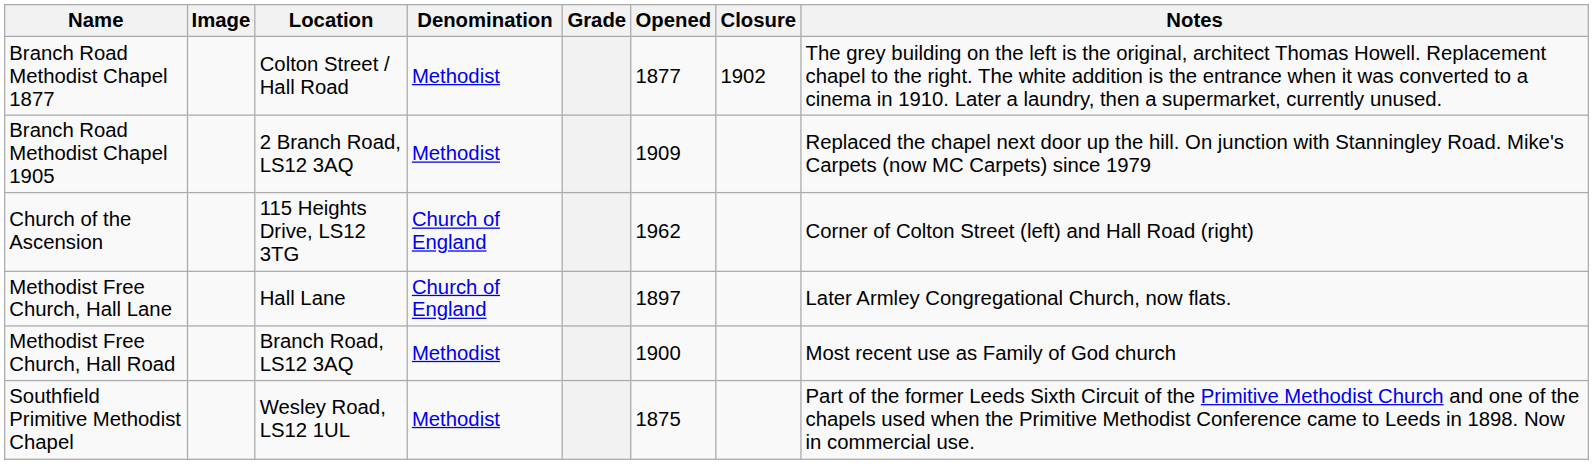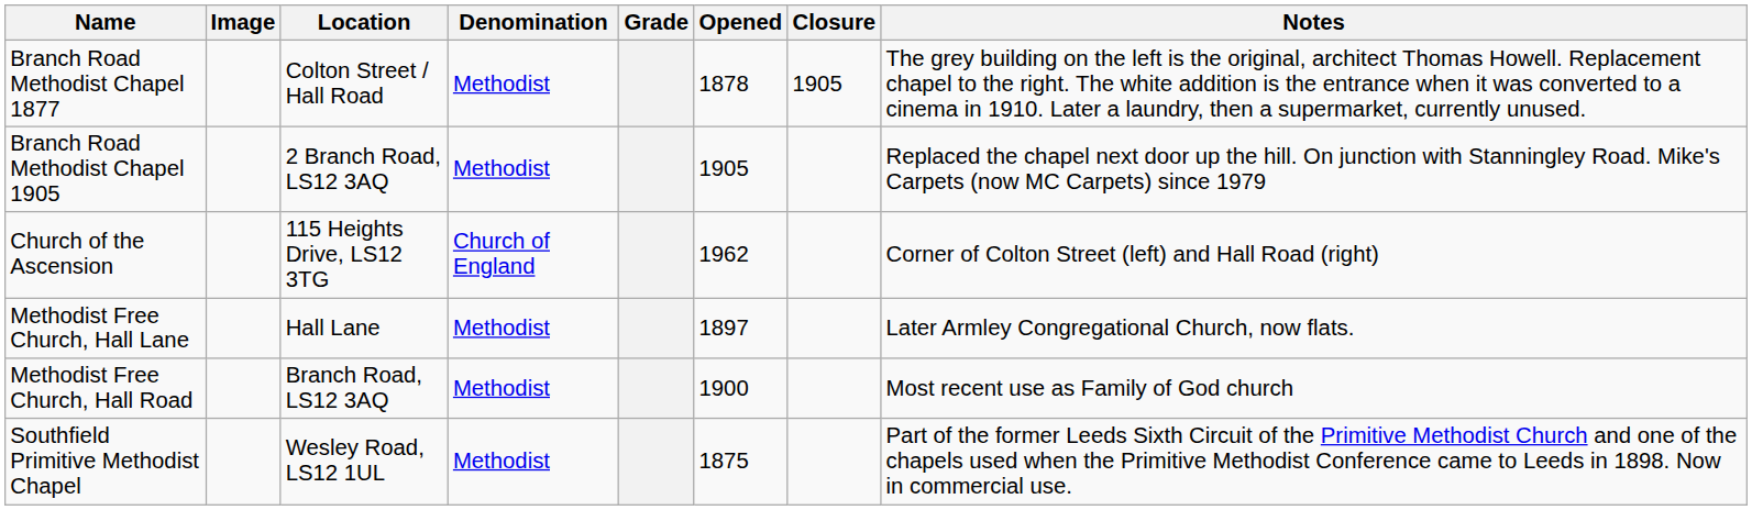Branch Road Methodist Chapel 1877 | Opened: 1877 -> 1878
Branch Road Methodist Chapel 1877 | Closure: 1902 -> 1905
Branch Road Methodist Chapel 1905 | Opened: 1909 -> 1905
Methodist Free Church, Hall Lane | Denomination: Church of England -> Methodist
